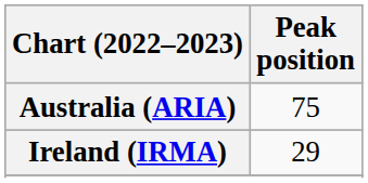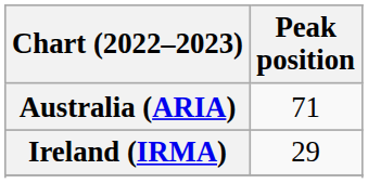Australia (ARIA) | Peak position: 75 -> 71
